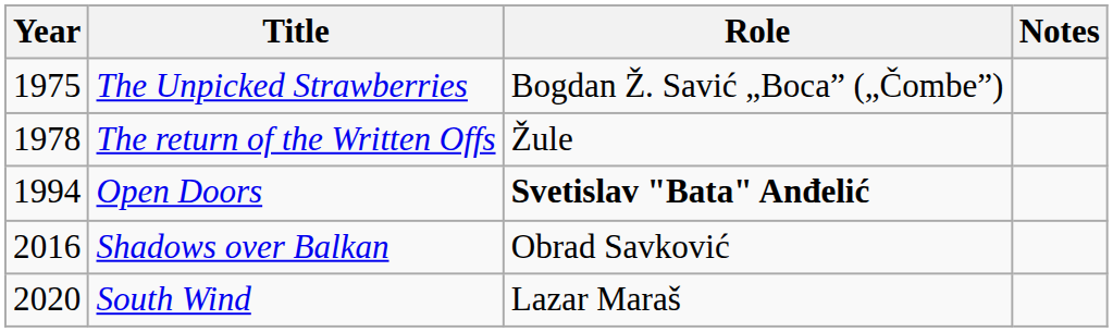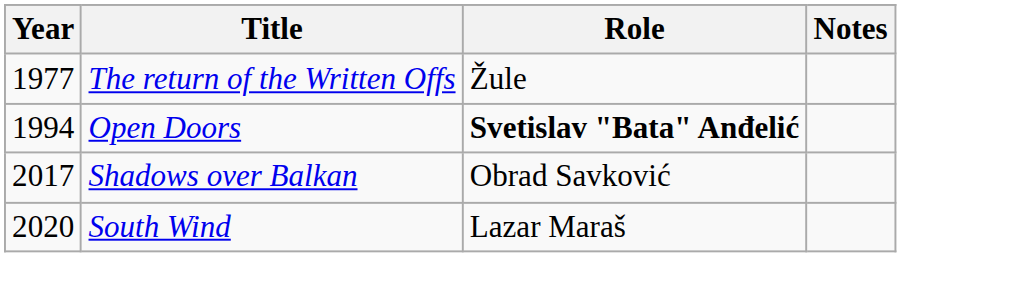- row: 1975 | The Unpicked Strawberries | Bogdan Ž. Savić „Boca” („Čombe”)
The return of the Written Offs | Year: 1978 -> 1977
Shadows over Balkan | Year: 2016 -> 2017
